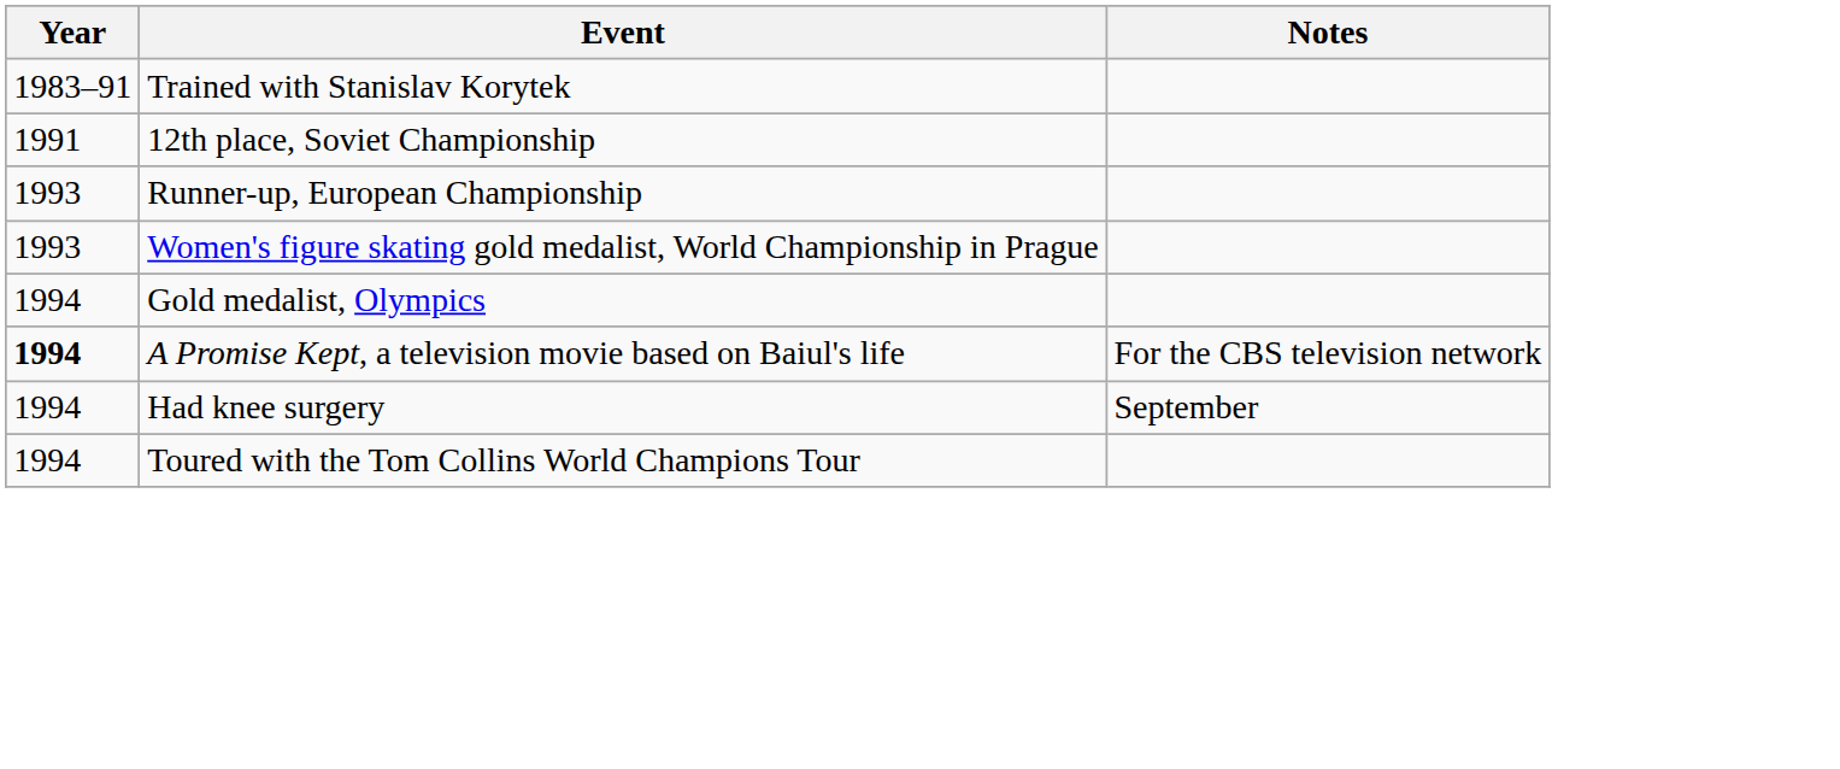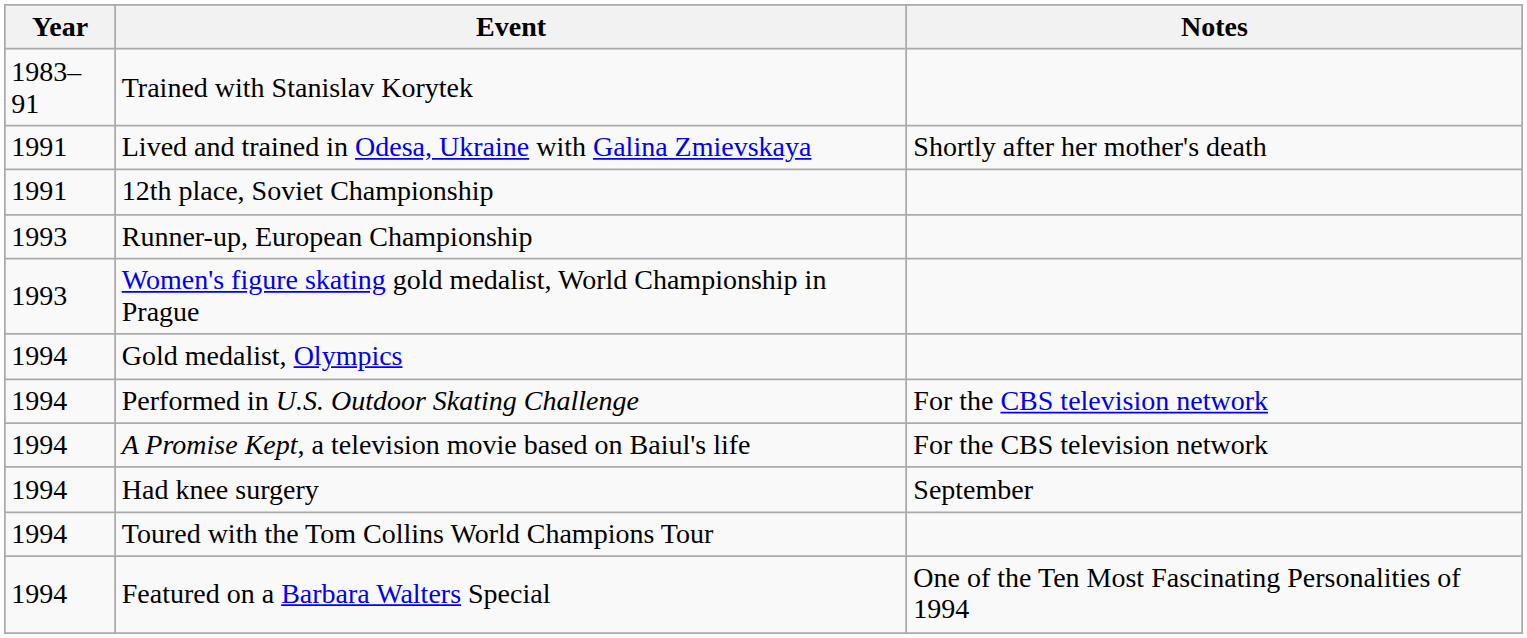+ row: 1991 | Lived and trained in Odesa, Ukraine with Galina Zmievskaya | Shortly after her mother's death
+ row: 1994 | Performed in U.S. Outdoor Skating Challenge | For the CBS television network
A Promise Kept, a television movie based on Baiul's life | Year: bold -> normal
+ row: 1994 | Featured on a Barbara Walters Special | One of the Ten Most Fascinating Personalities of 1994
